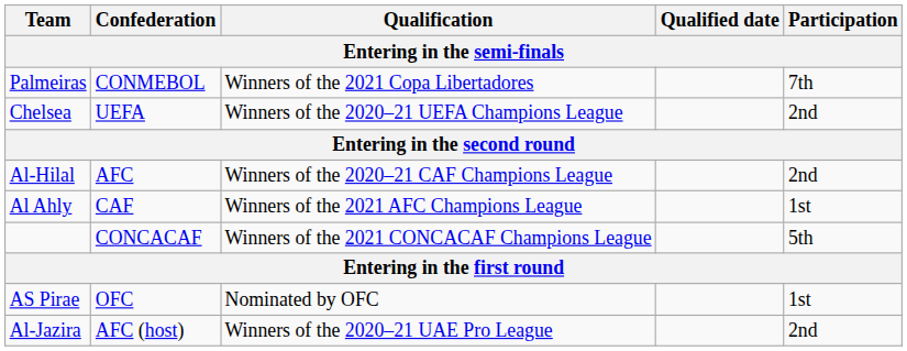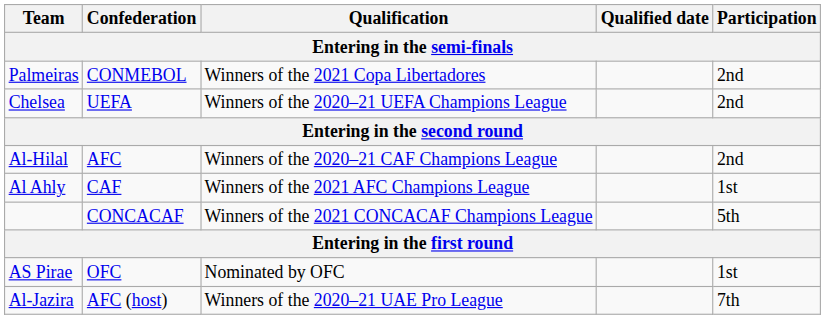Palmeiras | Participation: 7th -> 2nd
Al-Jazira | Participation: 2nd -> 7th
